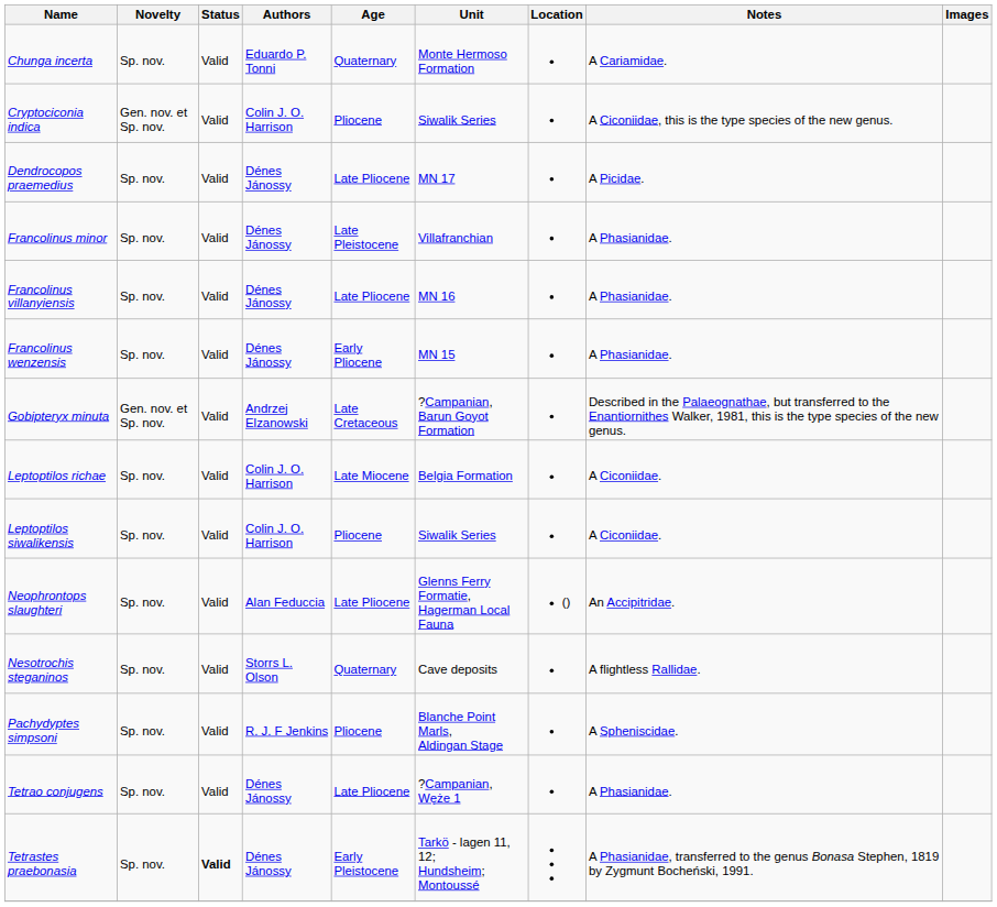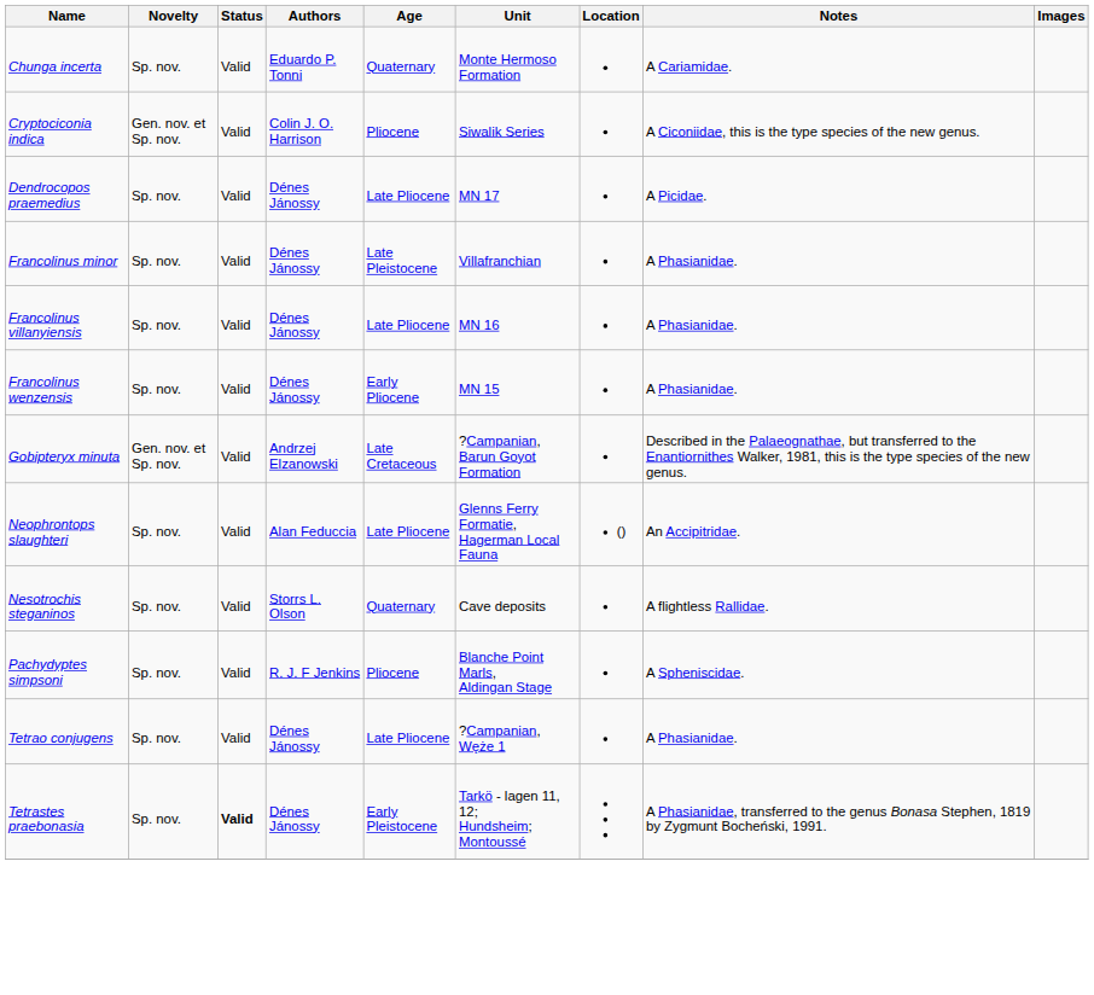- row: Leptoptilos richae | Sp. nov. | Valid | Colin J. O. Harrison | Late Miocene | Belgia Formation | A Ciconiidae.
- row: Leptoptilos siwalikensis | Sp. nov. | Valid | Colin J. O. Harrison | Pliocene | Siwalik Series | A Ciconiidae.
